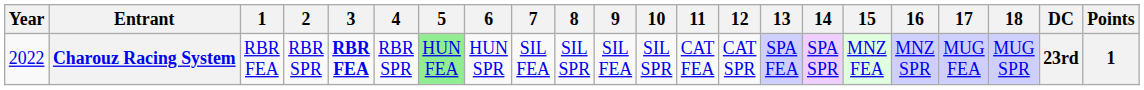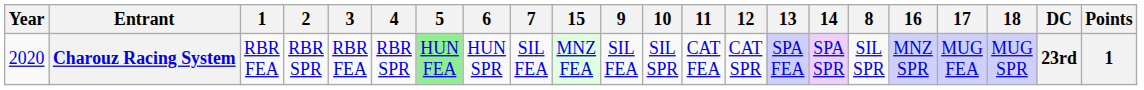columns swapped: 8 <-> 15
Charouz Racing System | Year: 2022 -> 2020
Charouz Racing System | 3: bold -> normal
